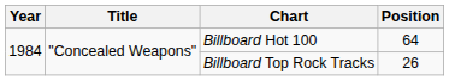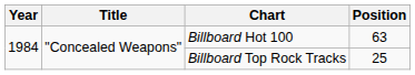Billboard Hot 100 | Position: 64 -> 63
Billboard Top Rock Tracks | Position: 26 -> 25
